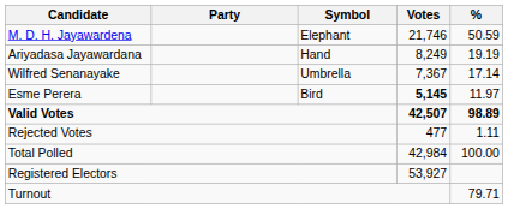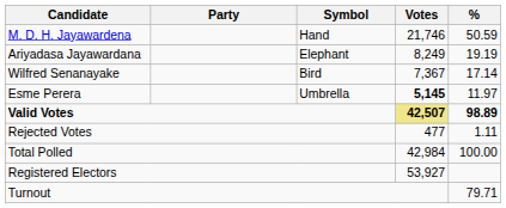M. D. H. Jayawardena | Symbol: Elephant -> Hand
Ariyadasa Jayawardana | Symbol: Hand -> Elephant
Wilfred Senanayake | Symbol: Umbrella -> Bird
Esme Perera | Symbol: Bird -> Umbrella
Valid Votes | Votes: no background -> khaki background
